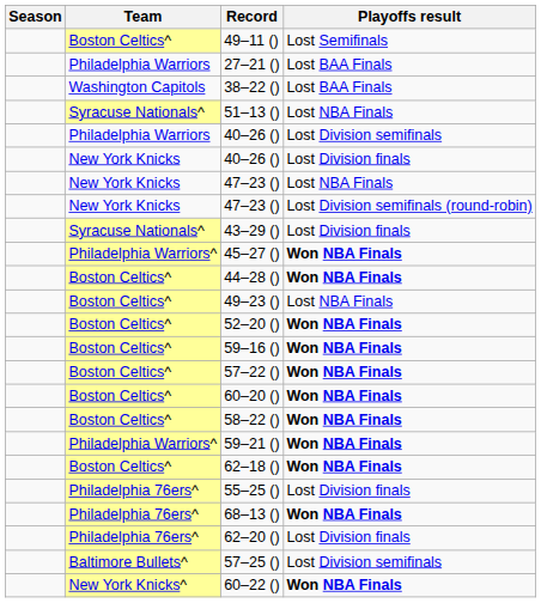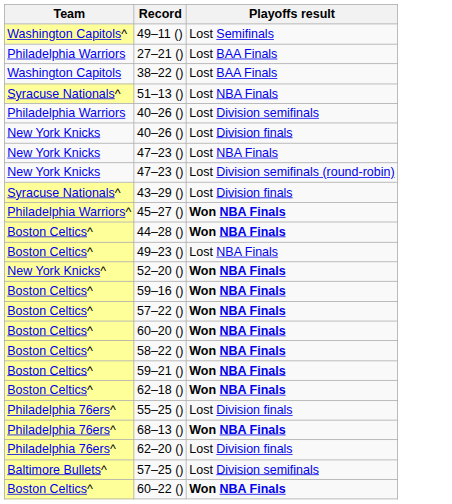- column: Season
49–11 () | Team: Boston Celtics^ -> Washington Capitols^
52–20 () | Team: Boston Celtics^ -> New York Knicks^
59–21 () | Team: Philadelphia Warriors^ -> Boston Celtics^
60–22 () | Team: New York Knicks^ -> Boston Celtics^
